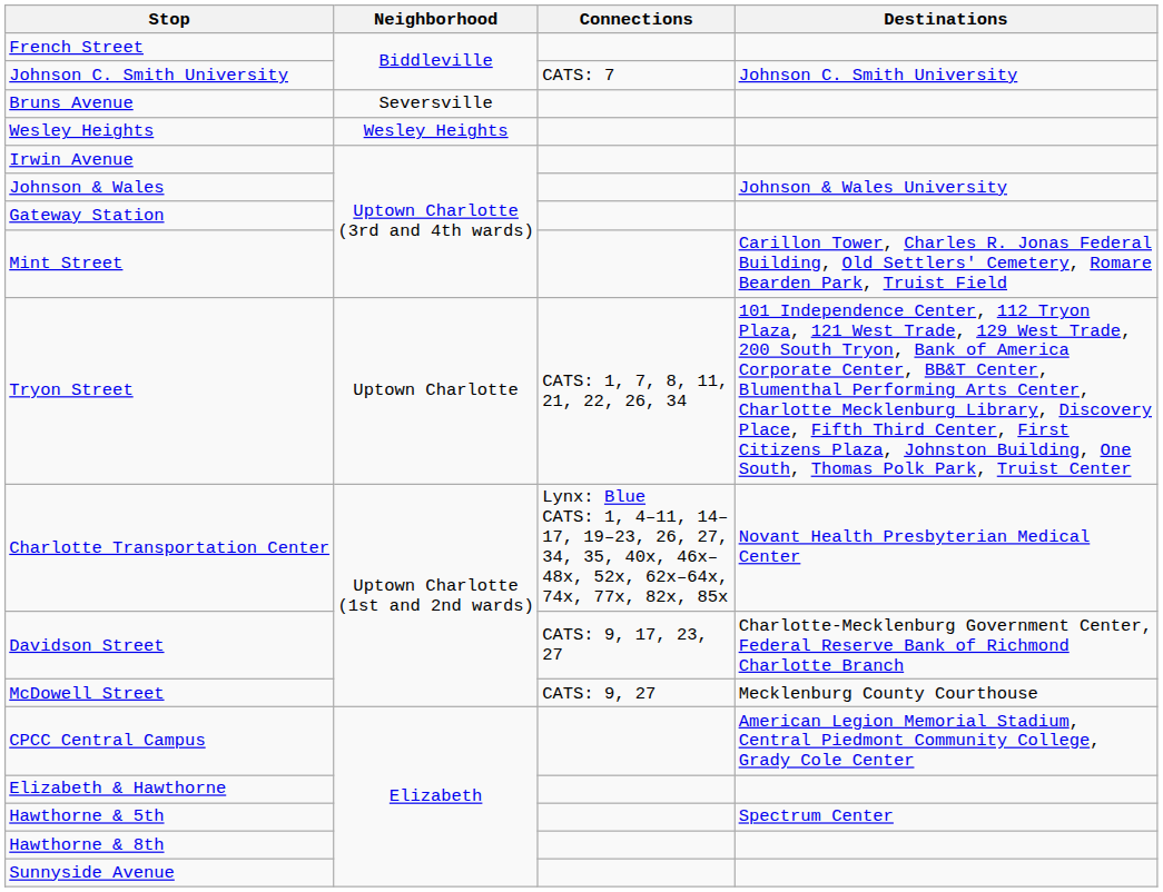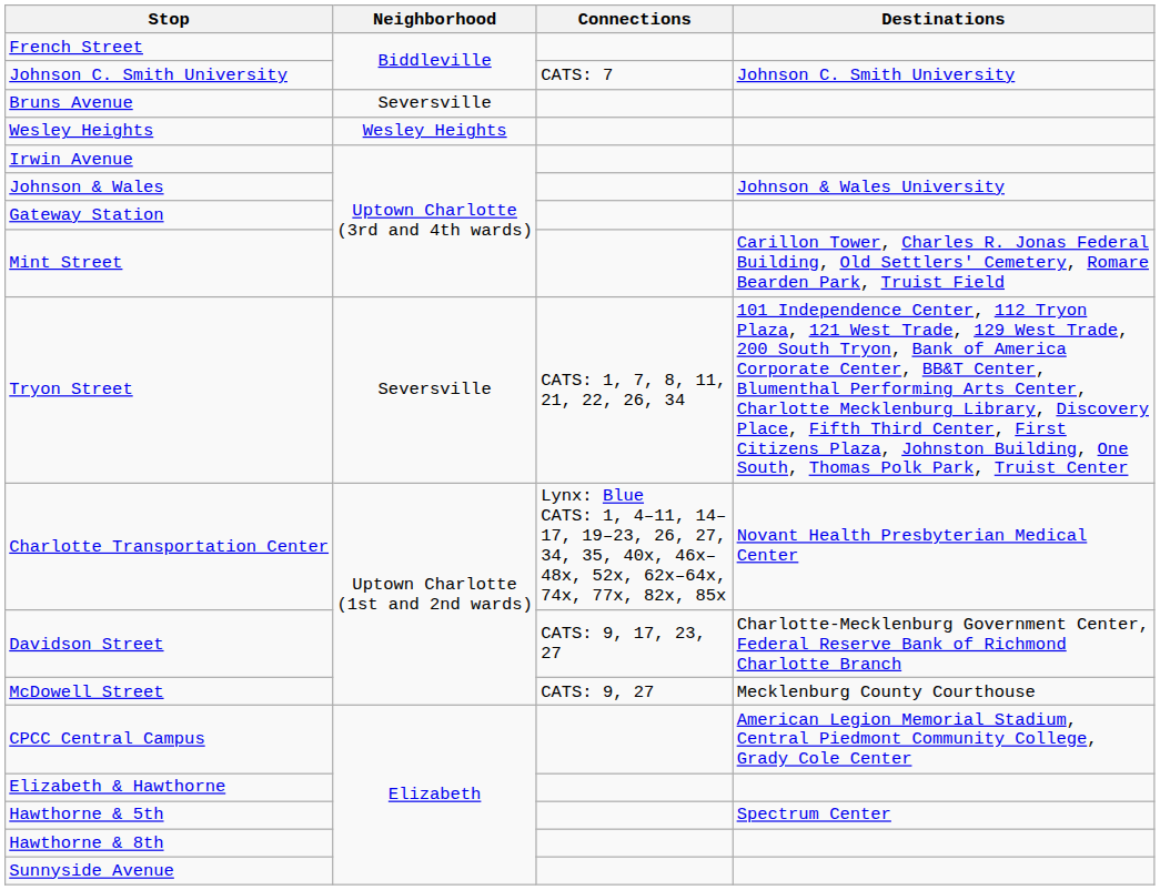Tryon Street | Neighborhood: Uptown Charlotte -> Seversville
